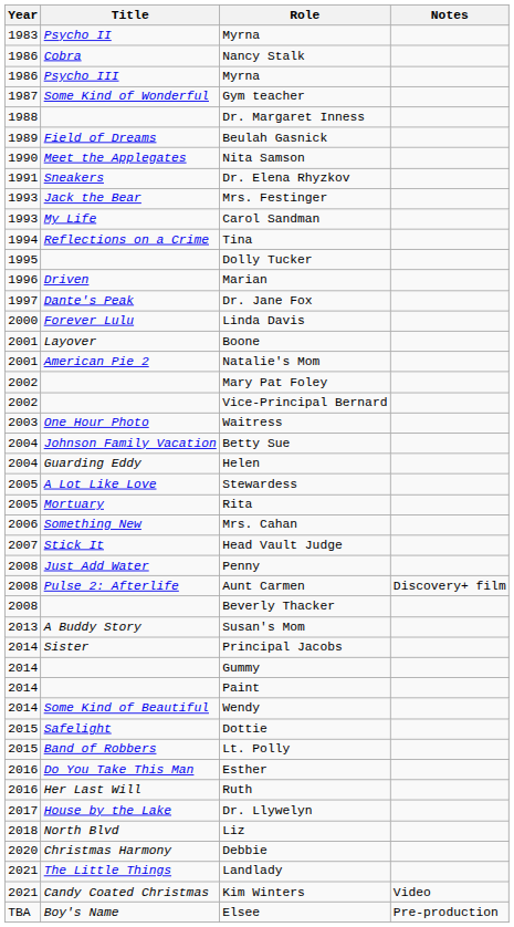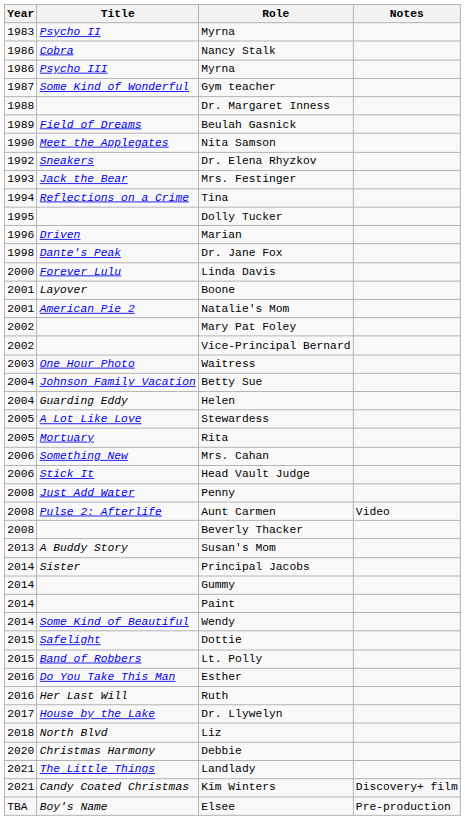Dr. Elena Rhyzkov | Year: 1991 -> 1992
- row: 1993 | My Life | Carol Sandman
Dr. Jane Fox | Year: 1997 -> 1998
Head Vault Judge | Year: 2007 -> 2006
Aunt Carmen | Notes: Discovery+ film -> Video
Kim Winters | Notes: Video -> Discovery+ film
